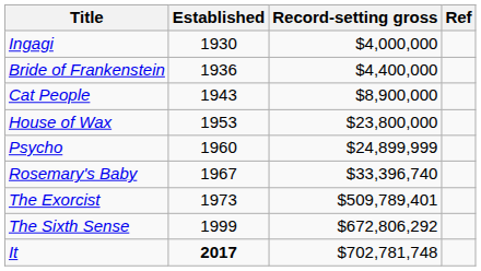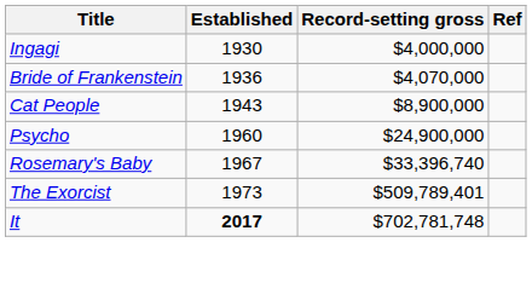Bride of Frankenstein | Record-setting gross: $4,400,000 -> $4,070,000
- row: House of Wax | 1953 | $23,800,000
Psycho | Record-setting gross: $24,899,999 -> $24,900,000
- row: The Sixth Sense | 1999 | $672,806,292
